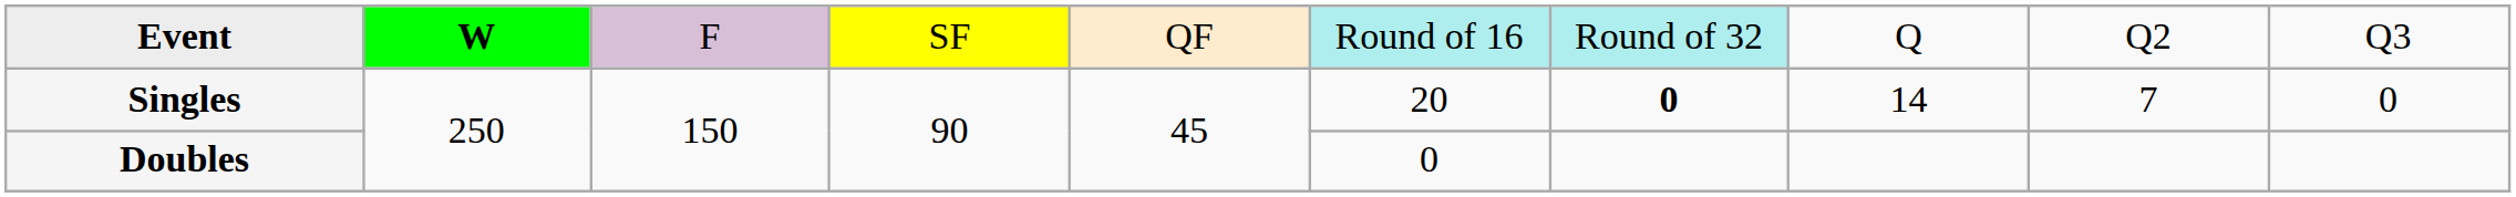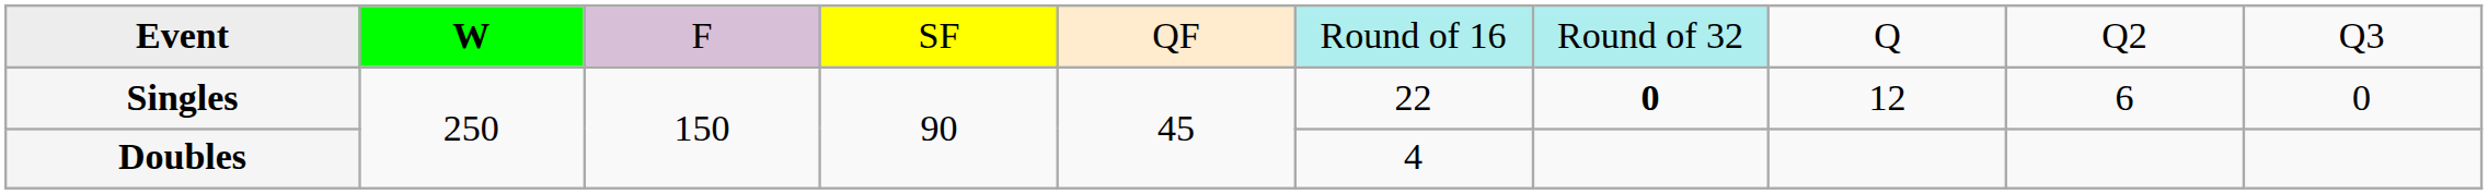Singles | column 6: 20 -> 22
Singles | column 8: 14 -> 12
Singles | column 9: 7 -> 6
Doubles | column 6: 0 -> 4
